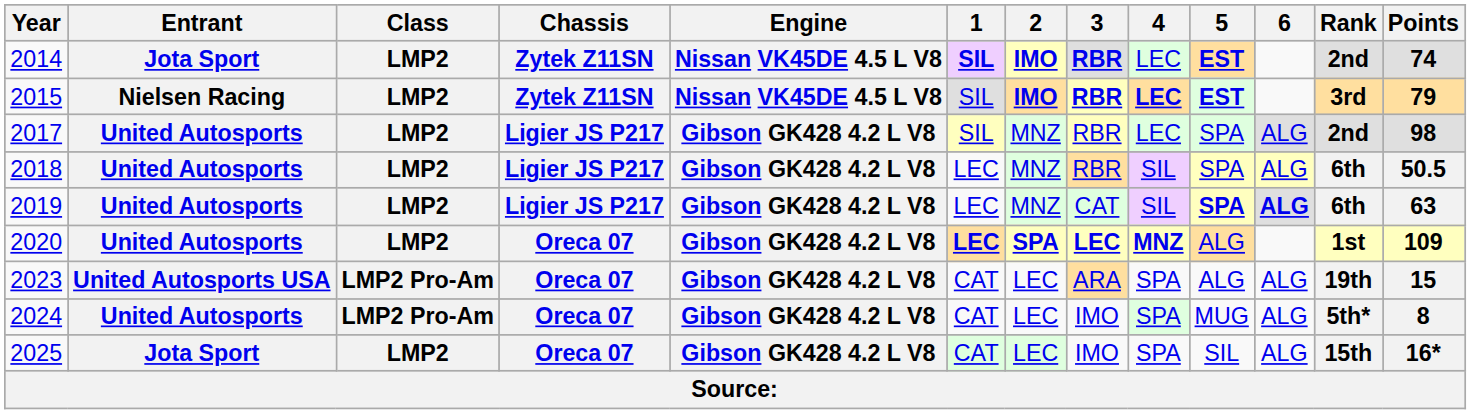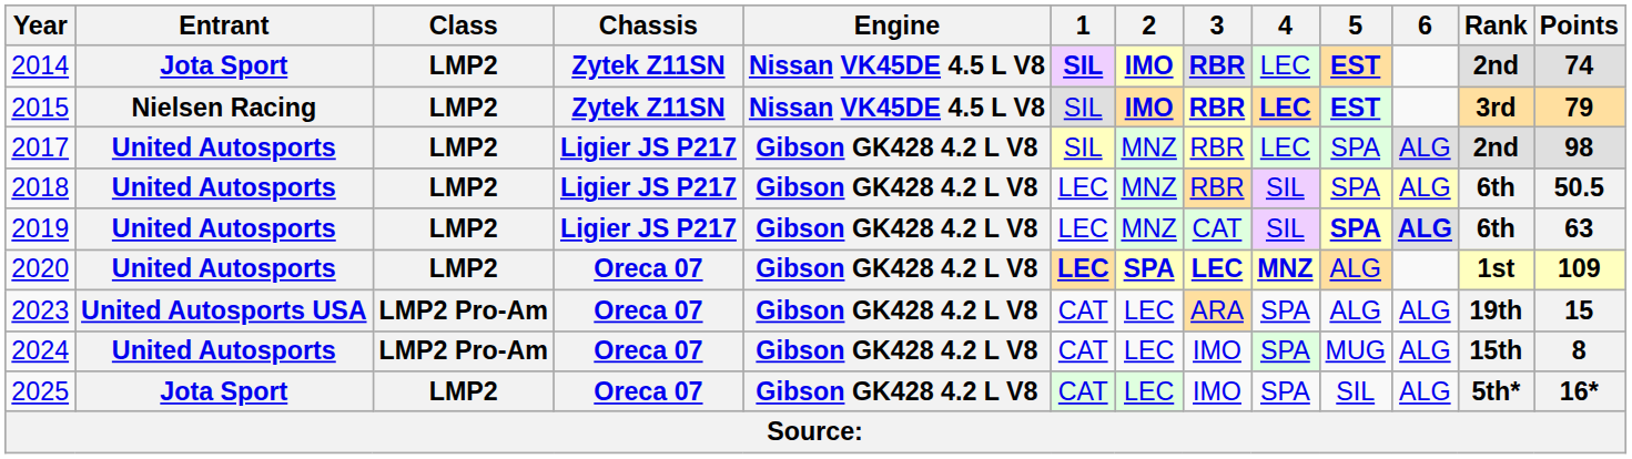2024 | Rank: 5th* -> 15th
2025 | Rank: 15th -> 5th*
